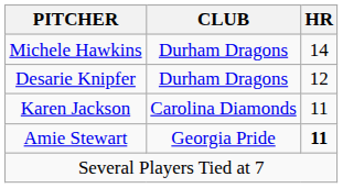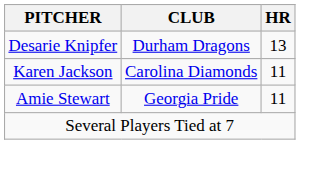- row: Michele Hawkins | Durham Dragons | 14
Desarie Knipfer | HR: 12 -> 13
Amie Stewart | HR: bold -> normal
